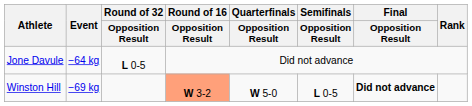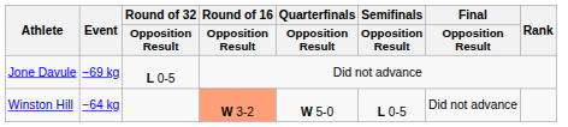Jone Davule | Event: −64 kg -> −69 kg
Winston Hill | Event: −69 kg -> −64 kg
Winston Hill | Final / Opposition Result: bold -> normal
